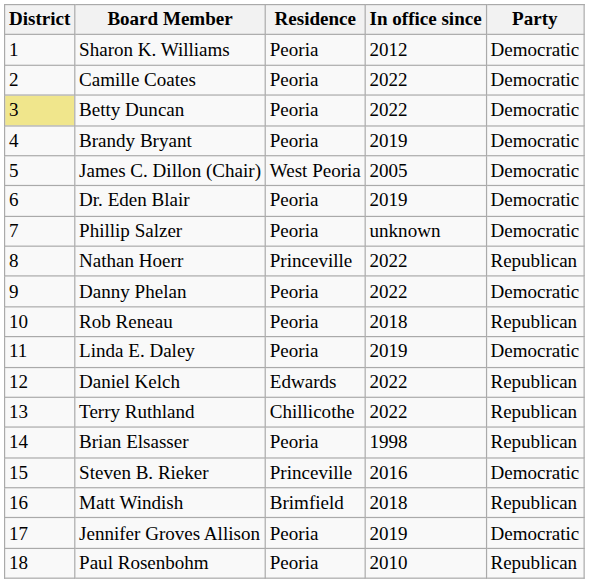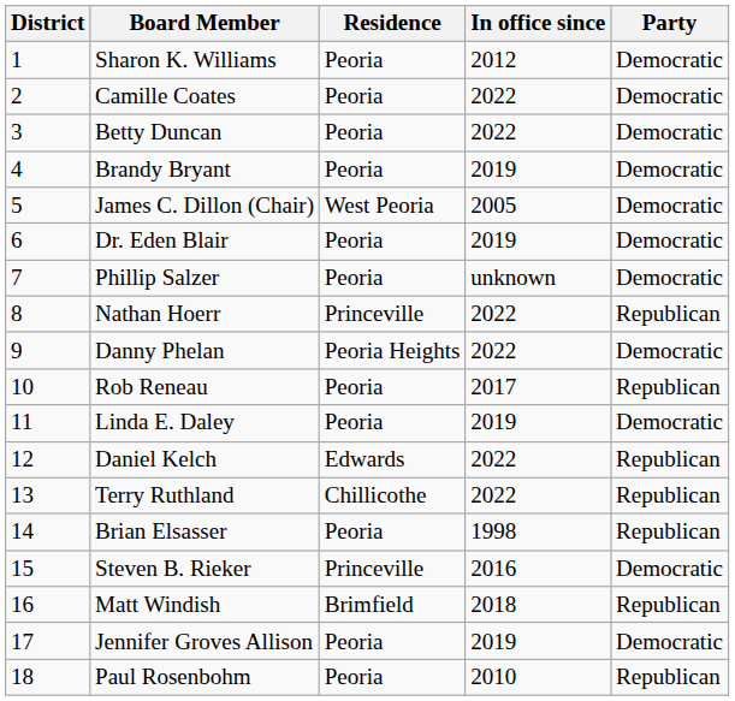Betty Duncan | District: khaki background -> no background
Danny Phelan | Residence: Peoria -> Peoria Heights
Rob Reneau | In office since: 2018 -> 2017
